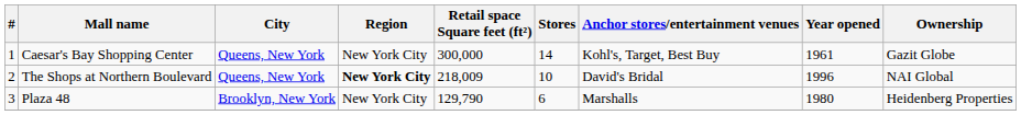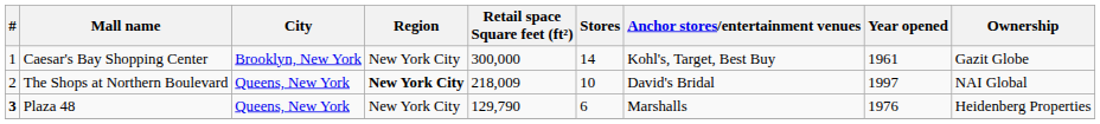Caesar's Bay Shopping Center | City: Queens, New York -> Brooklyn, New York
The Shops at Northern Boulevard | Year opened: 1996 -> 1997
Plaza 48 | #: normal -> bold
Plaza 48 | City: Brooklyn, New York -> Queens, New York
Plaza 48 | Year opened: 1980 -> 1976
